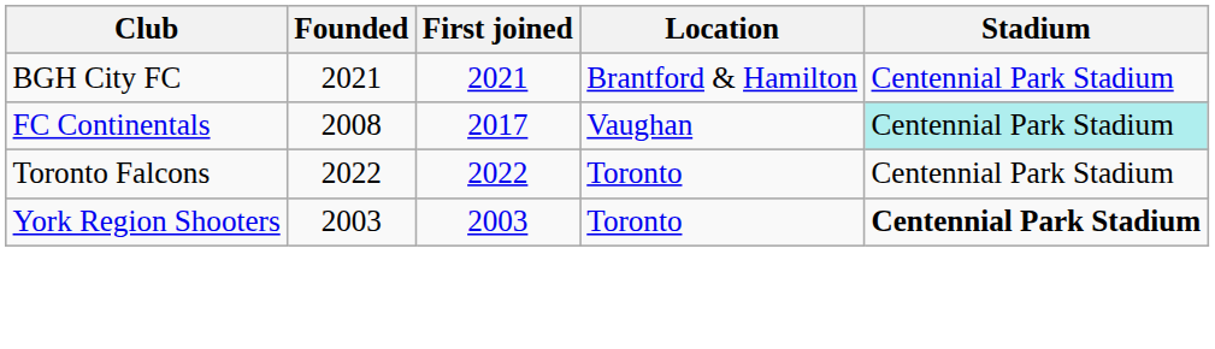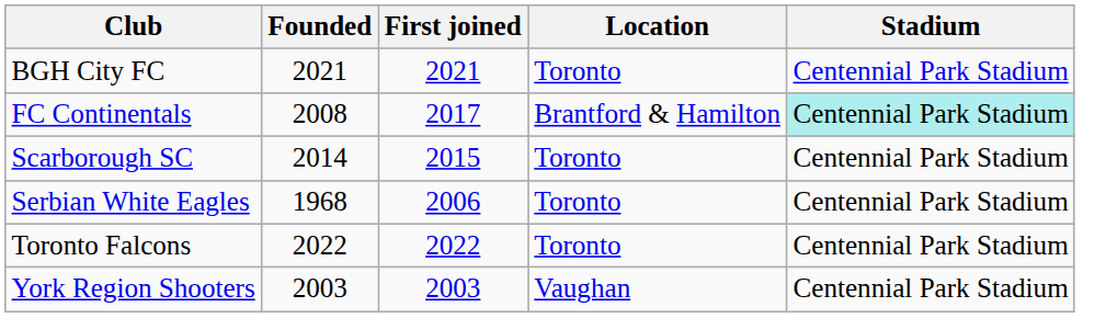BGH City FC | Location: Brantford & Hamilton -> Toronto
FC Continentals | Location: Vaughan -> Brantford & Hamilton
+ row: Scarborough SC | 2014 | 2015 | Toronto | Centennial Park Stadium
+ row: Serbian White Eagles | 1968 | 2006 | Toronto | Centennial Park Stadium
York Region Shooters | Location: Toronto -> Vaughan
York Region Shooters | Stadium: bold -> normal
